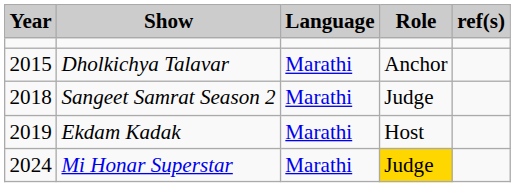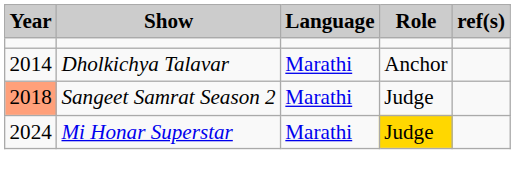Dholkichya Talavar | Year: 2015 -> 2014
Sangeet Samrat Season 2 | Year: no background -> lightsalmon background
- row: 2019 | Ekdam Kadak | Marathi | Host
